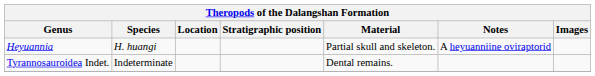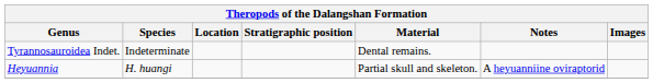rows swapped: Heyuannia <-> Tyrannosauroidea Indet.
